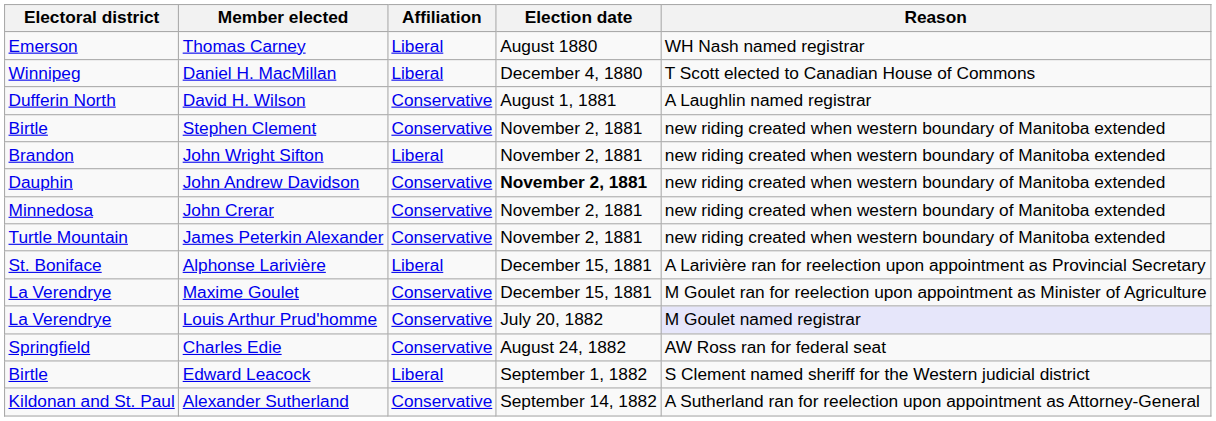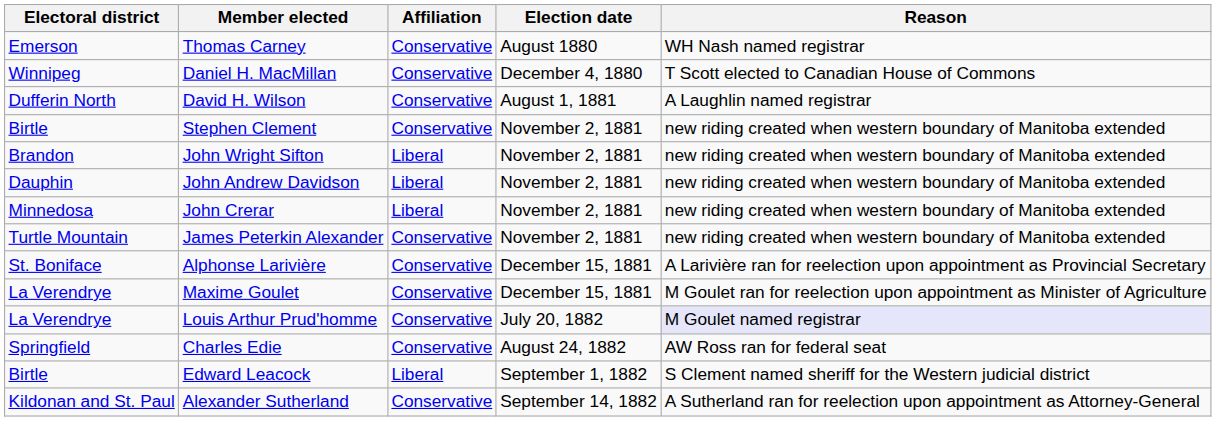Thomas Carney | Affiliation: Liberal -> Conservative
Daniel H. MacMillan | Affiliation: Liberal -> Conservative
John Andrew Davidson | Affiliation: Conservative -> Liberal
John Andrew Davidson | Election date: bold -> normal
John Crerar | Affiliation: Conservative -> Liberal
Alphonse Larivière | Affiliation: Liberal -> Conservative
